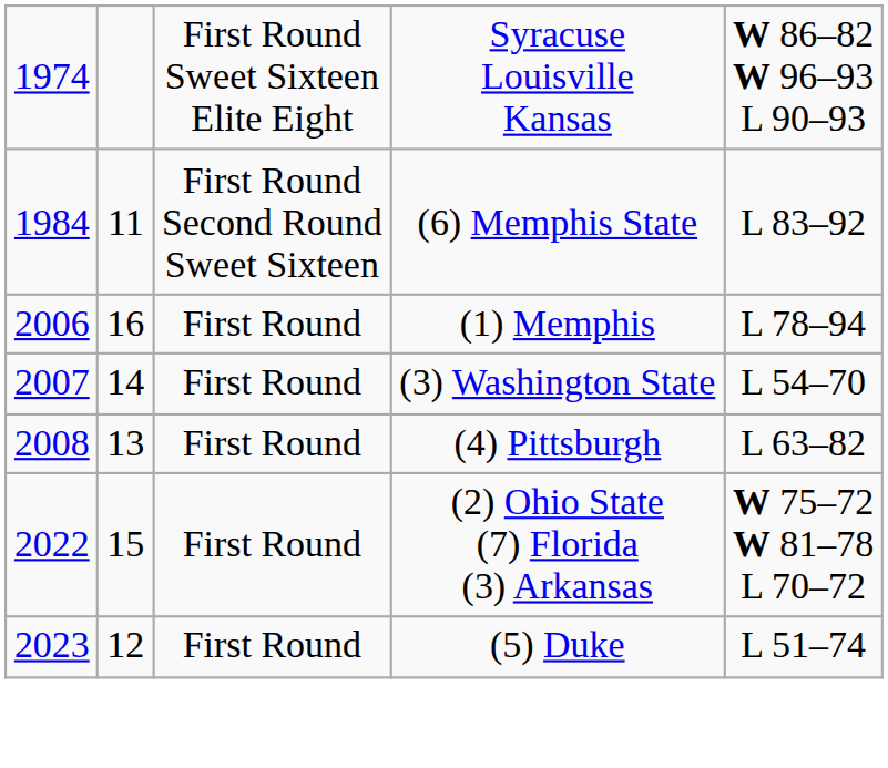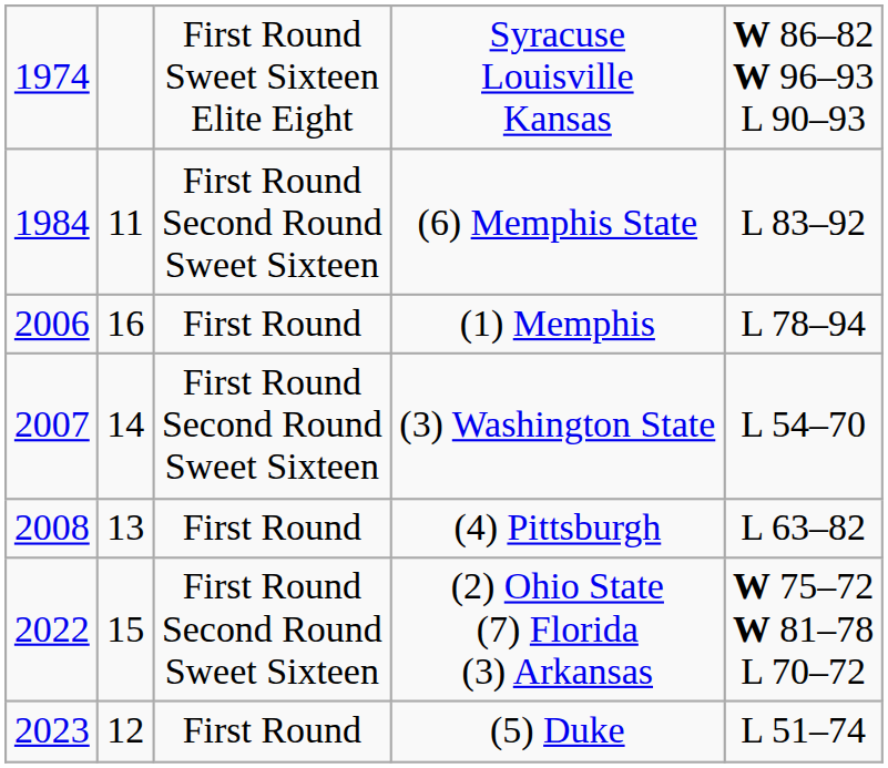(3) Washington State | column 3: First Round -> First Round Second Round Sweet Sixteen
(2) Ohio State (7) Florida (3) Arkansas | column 3: First Round -> First Round Second Round Sweet Sixteen
